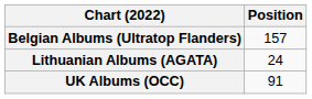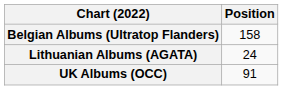Belgian Albums (Ultratop Flanders) | Position: 157 -> 158
